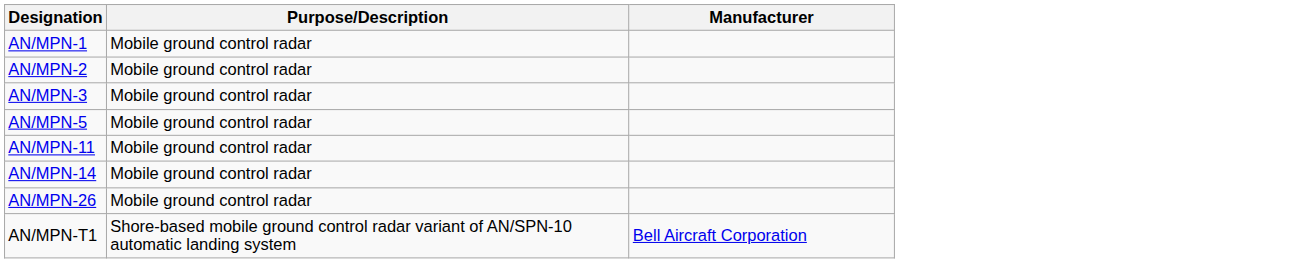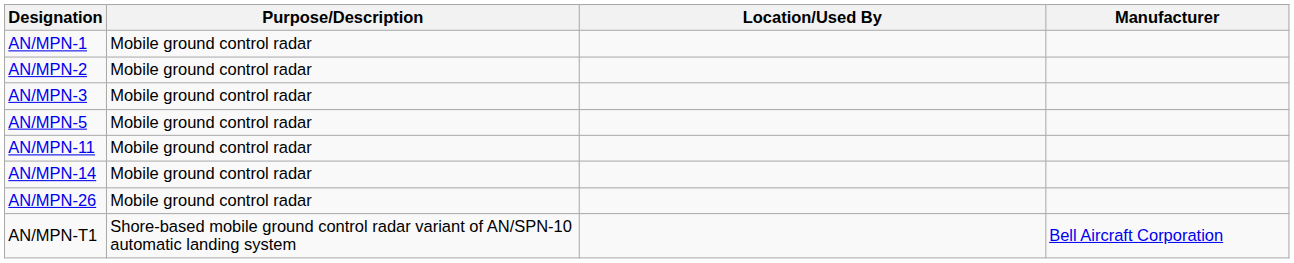+ column: Location/Used By
